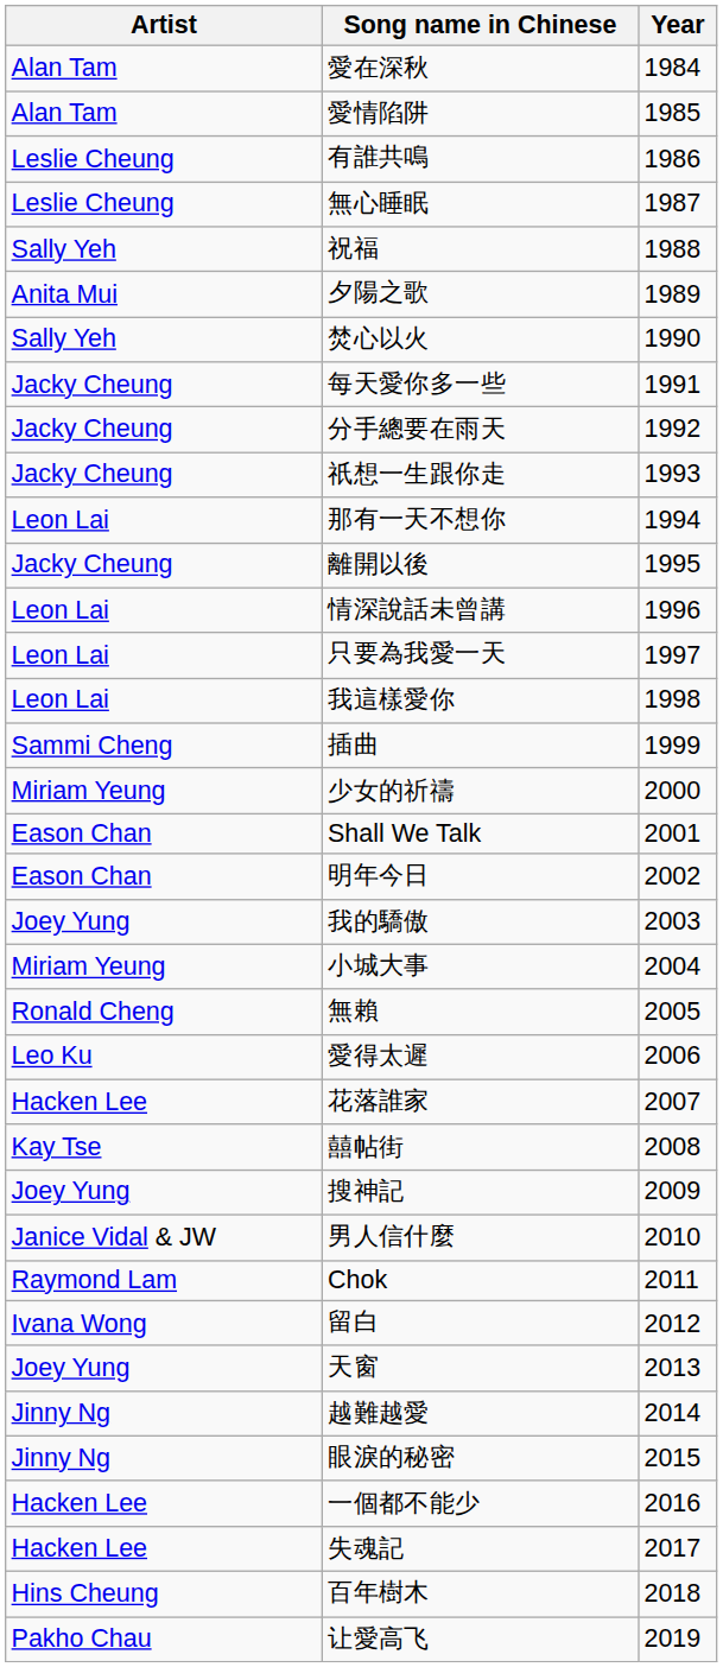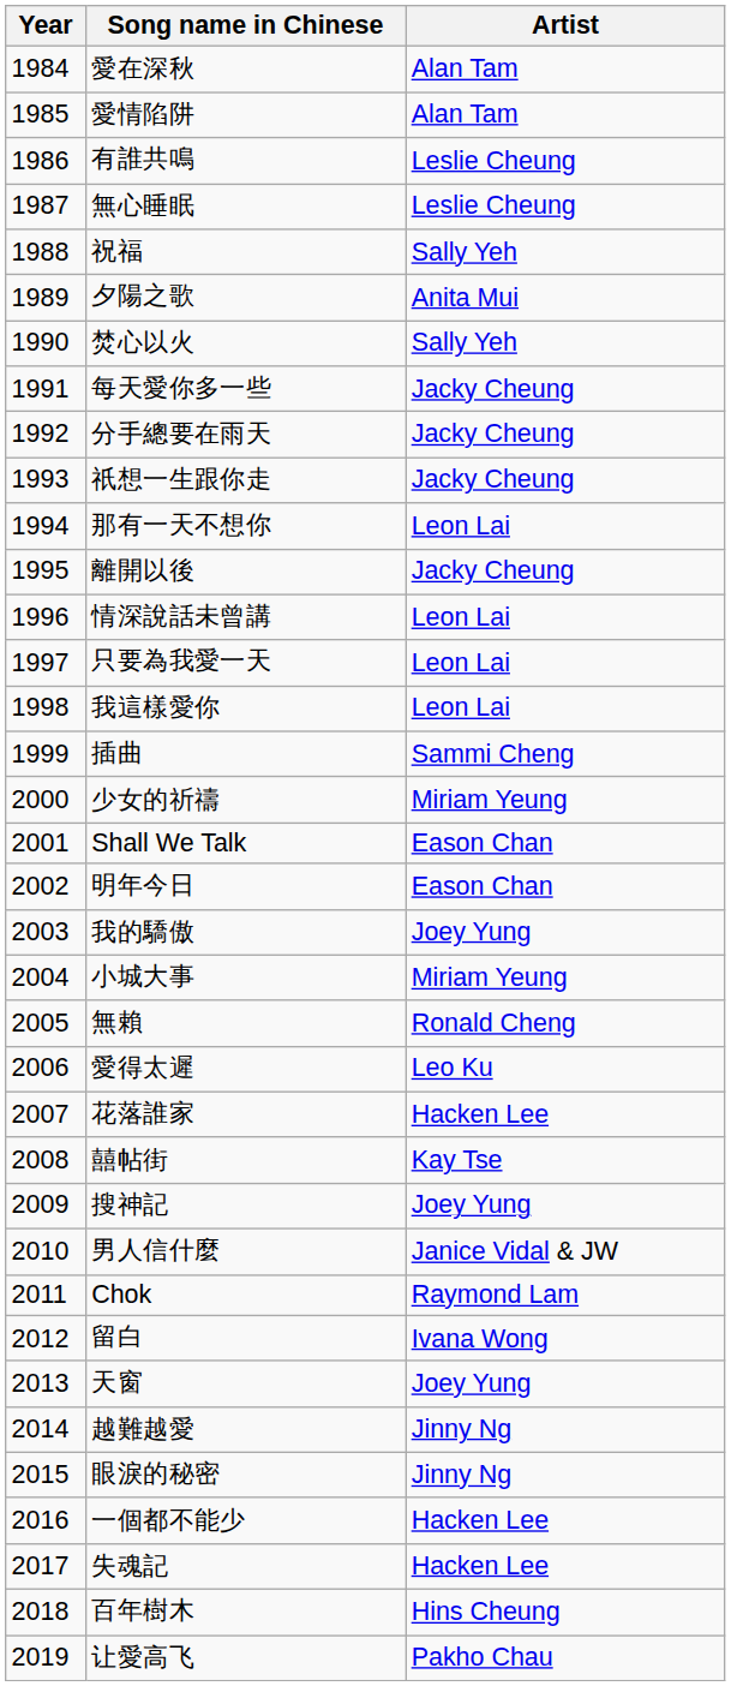columns swapped: Year <-> Artist
